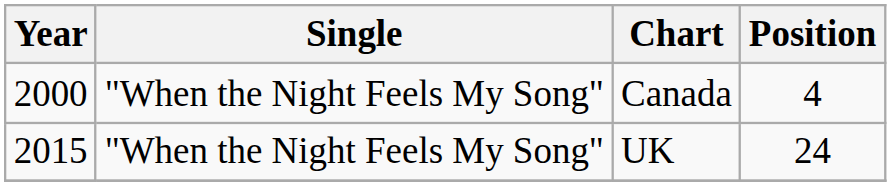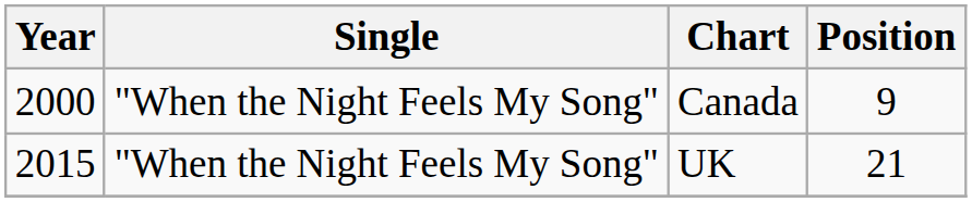Canada | Position: 4 -> 9
UK | Position: 24 -> 21
